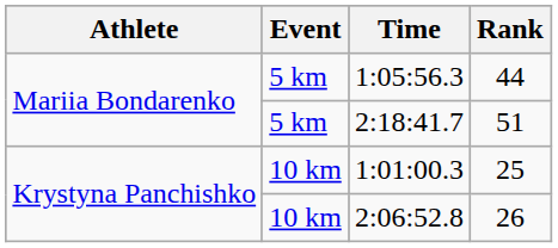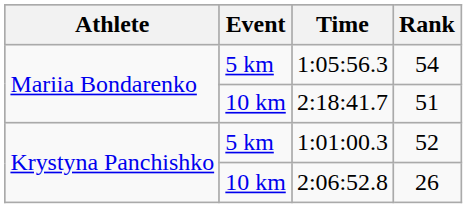1:05:56.3 | Rank: 44 -> 54
2:18:41.7 | Event: 5 km -> 10 km
1:01:00.3 | Event: 10 km -> 5 km
1:01:00.3 | Rank: 25 -> 52
